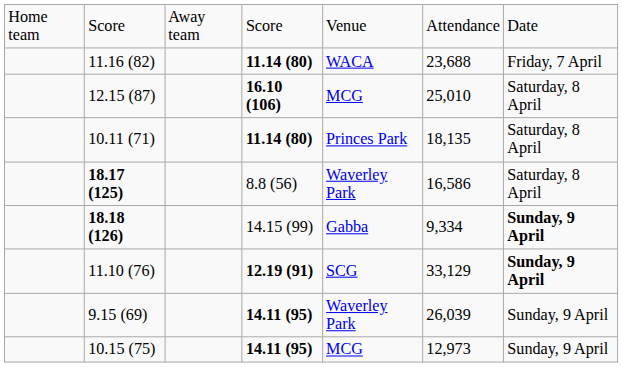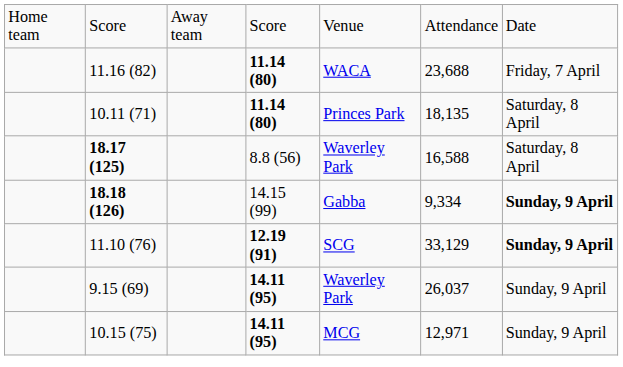- row: 12.15 (87) | 16.10 (106) | MCG | 25,010 | Saturday, 8 April
18.17 (125) | column 6: 16,586 -> 16,588
9.15 (69) | column 6: 26,039 -> 26,037
10.15 (75) | column 6: 12,973 -> 12,971
